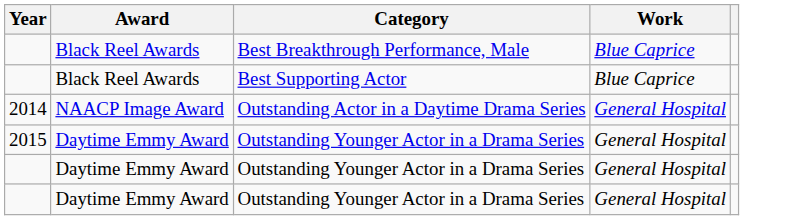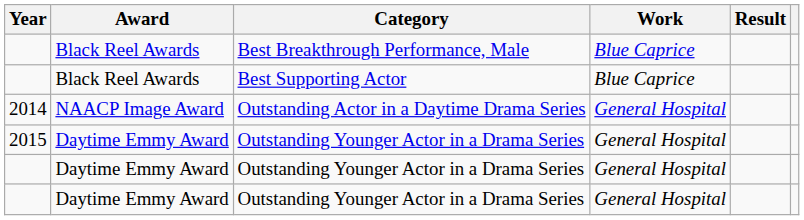+ column: Result
